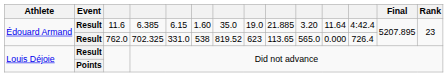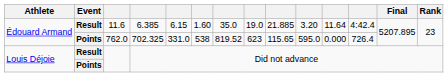762.0 | Event: Result -> Points
762.0 | column 9: 113.65 -> 115.65
762.0 | column 10: 565.0 -> 595.0
